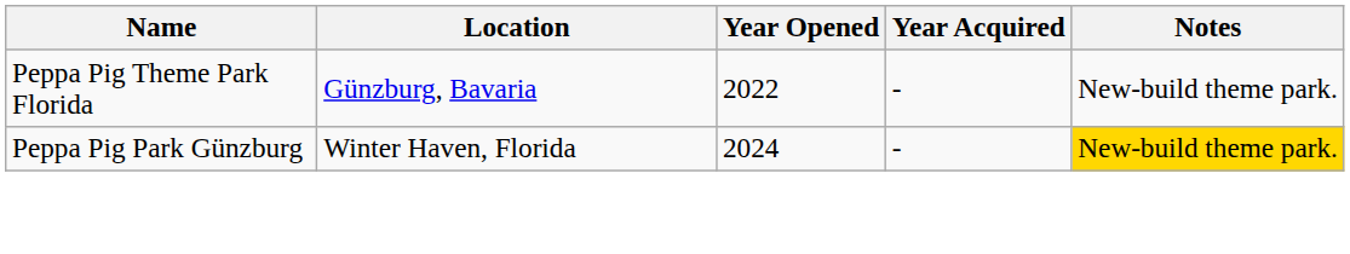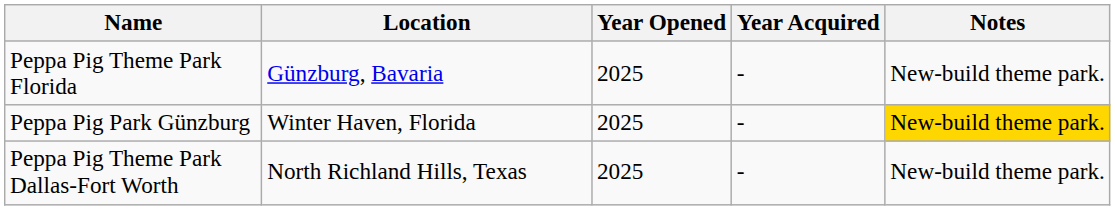Peppa Pig Theme Park Florida | Year Opened: 2022 -> 2025
Peppa Pig Park Günzburg | Year Opened: 2024 -> 2025
+ row: Peppa Pig Theme Park Dallas-Fort Worth | North Richland Hills, Texas | 2025 | - | New-build theme park.
